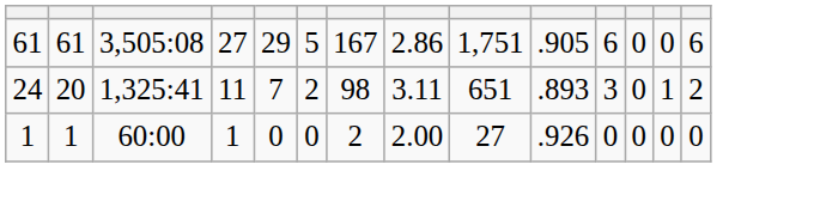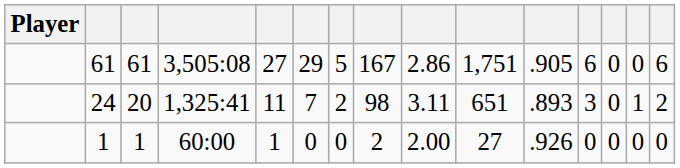+ column: Player
